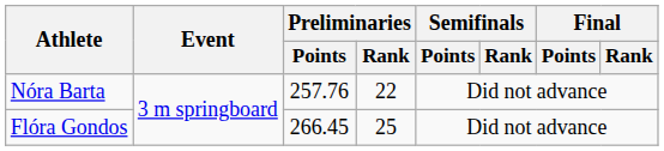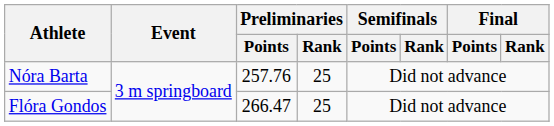Nóra Barta | Preliminaries / Rank: 22 -> 25
Flóra Gondos | Preliminaries / Points: 266.45 -> 266.47
